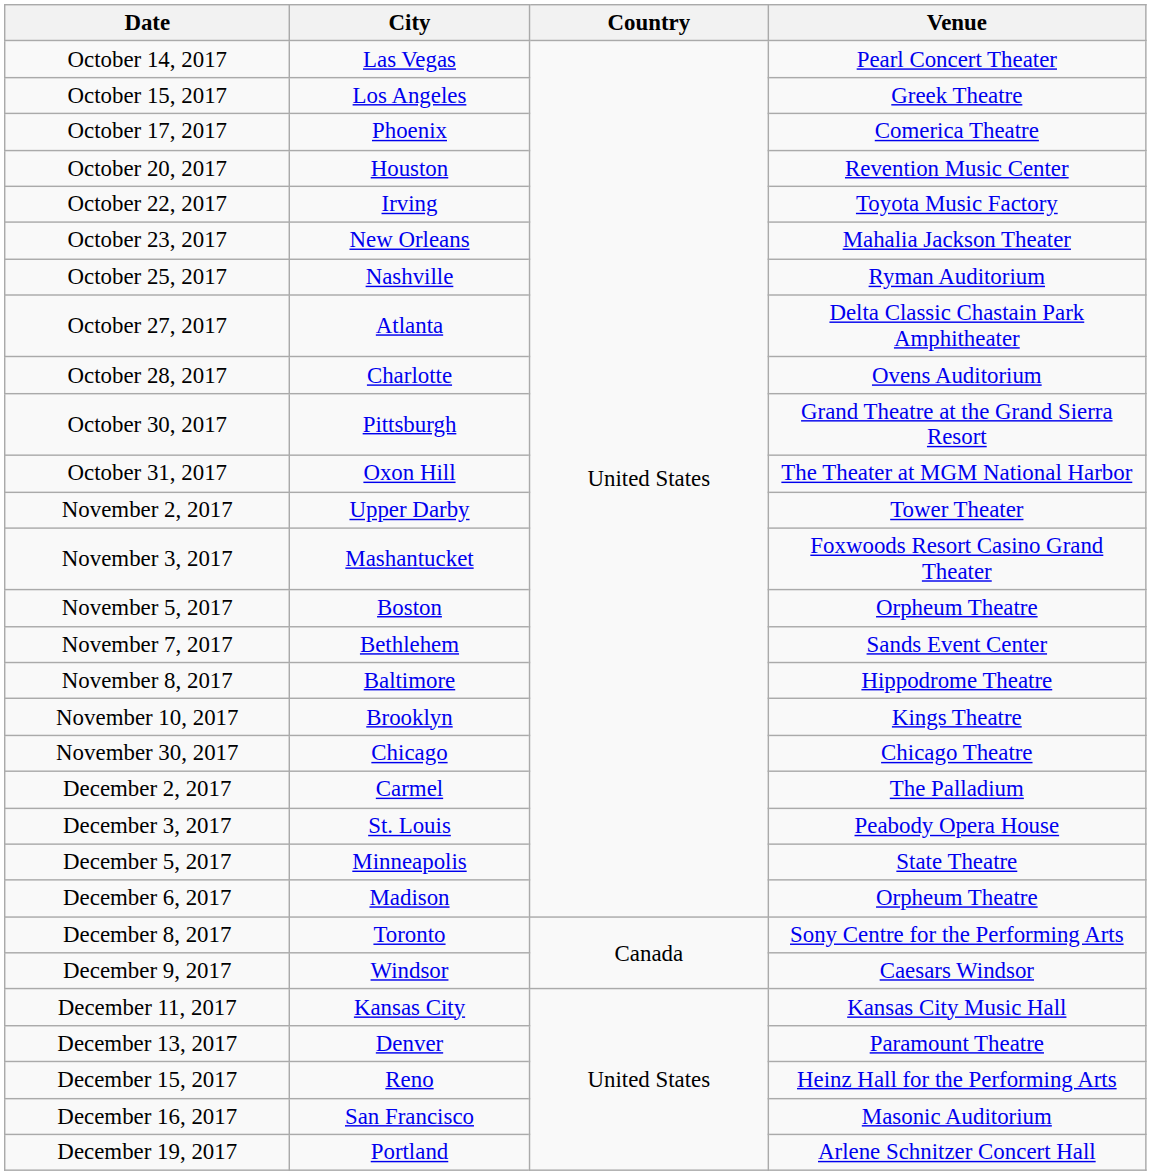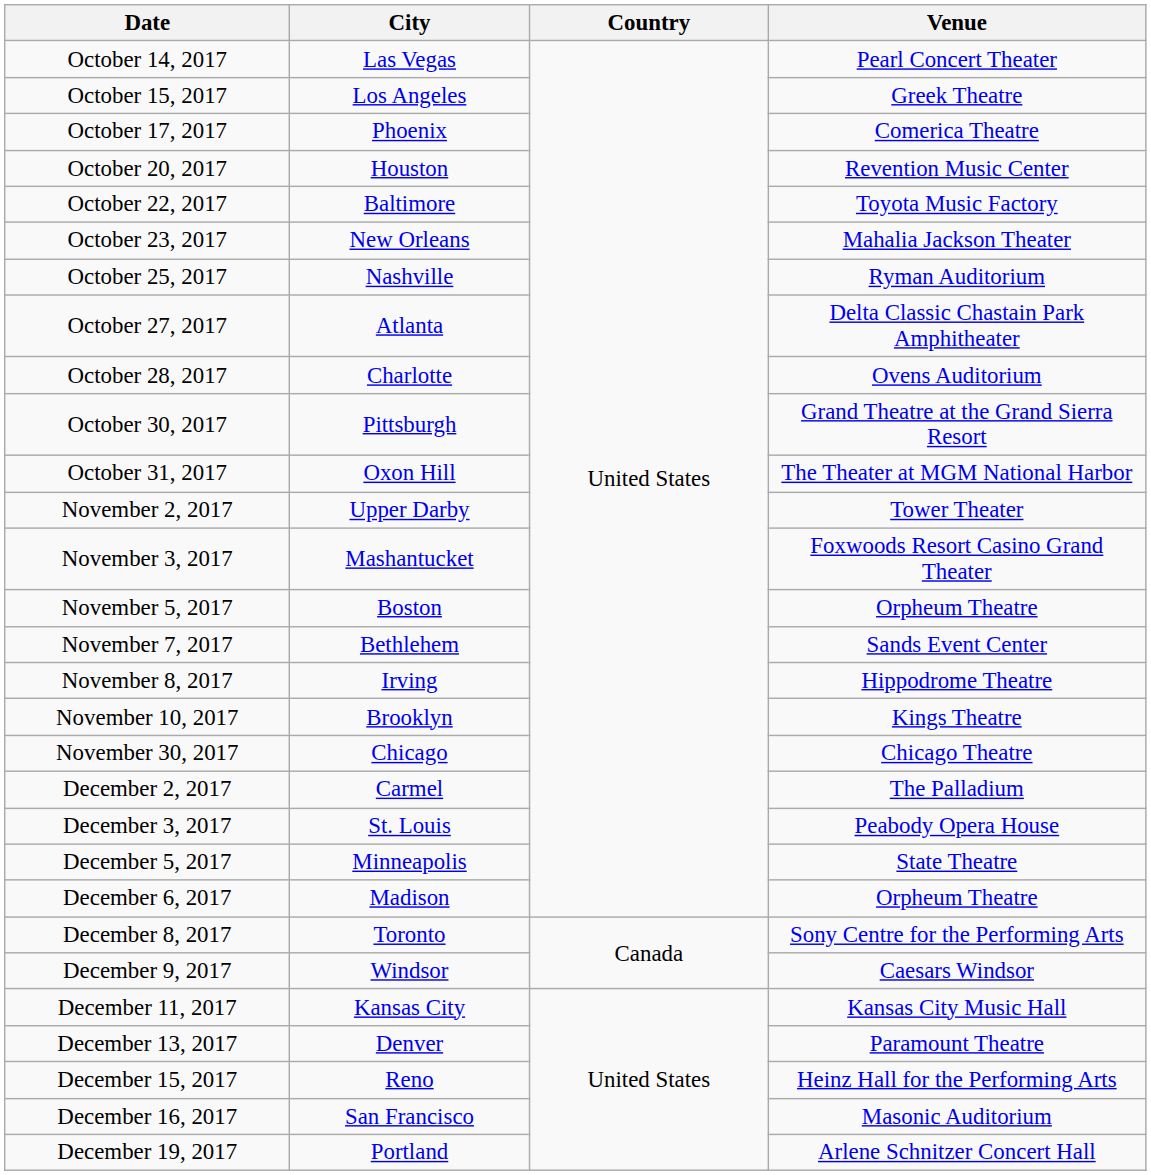October 22, 2017 | City: Irving -> Baltimore
November 8, 2017 | City: Baltimore -> Irving
